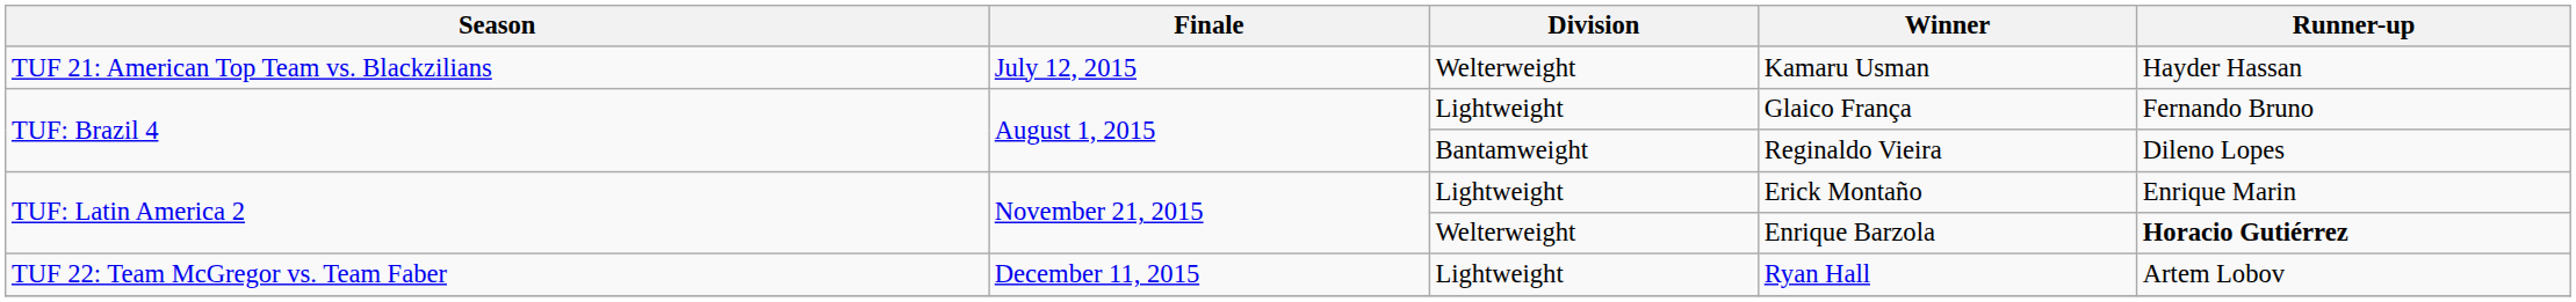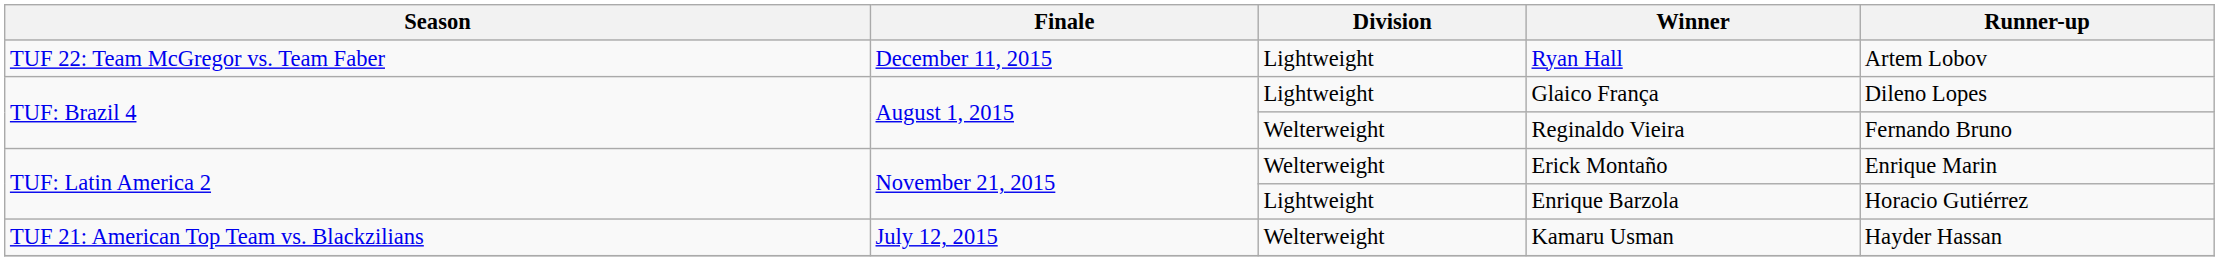rows swapped: Kamaru Usman <-> Ryan Hall
Glaico França | Runner-up: Fernando Bruno -> Dileno Lopes
Reginaldo Vieira | Division: Bantamweight -> Welterweight
Reginaldo Vieira | Runner-up: Dileno Lopes -> Fernando Bruno
Erick Montaño | Division: Lightweight -> Welterweight
Enrique Barzola | Division: Welterweight -> Lightweight
Enrique Barzola | Runner-up: bold -> normal
